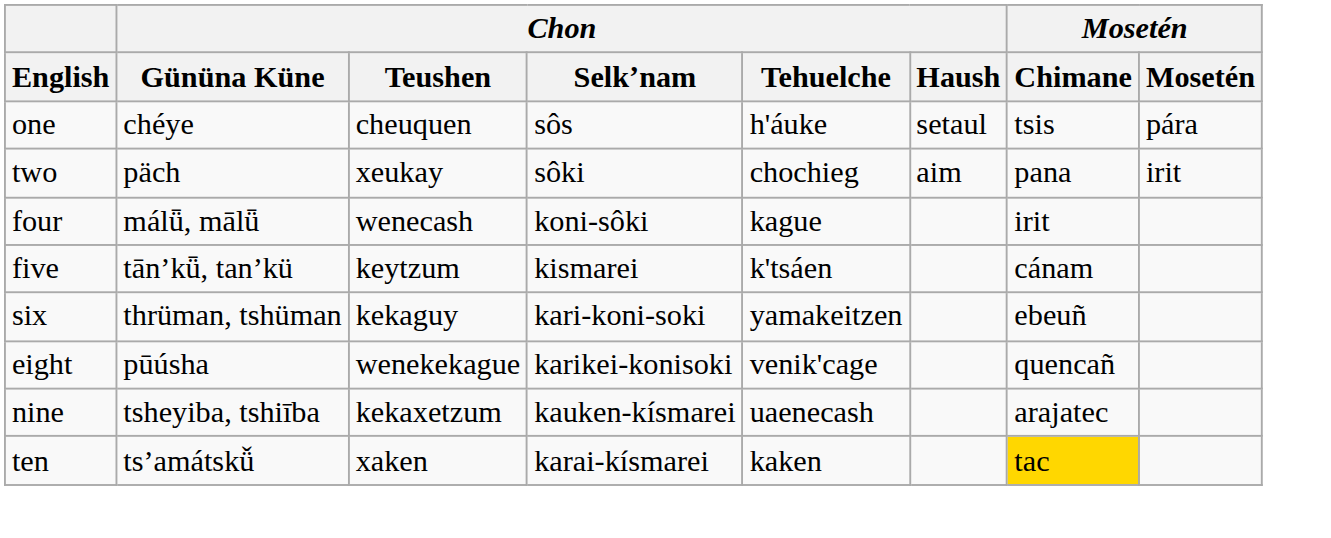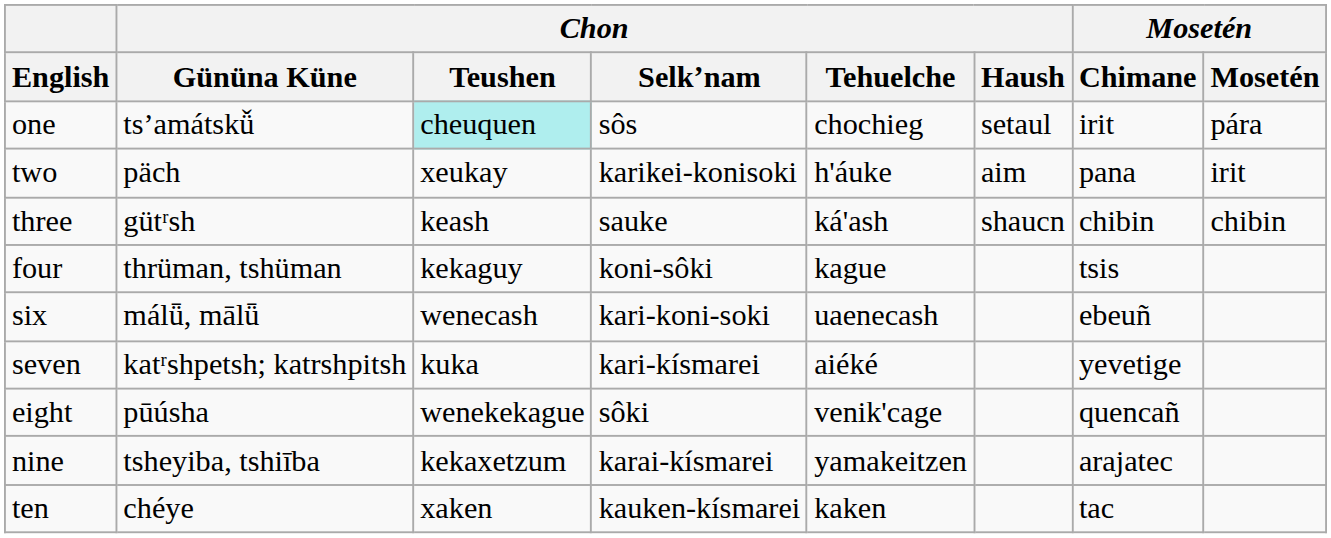one | Chon / Gününa Küne: chéye -> ts’amátskǚ
one | Chon / Teushen: no background -> paleturquoise background
one | Chon / Tehuelche: h'áuke -> chochieg
one | Mosetén / Chimane: tsis -> irit
two | Chon / Selkʼnam: sôki -> karikei-konisoki
two | Chon / Tehuelche: chochieg -> h'áuke
+ row: three | gütʳsh | keash | sauke | ká'ash | shaucn | chibin | chibin
four | Chon / Gününa Küne: málǖ, mālǖ -> thrüman, tshüman
four | Chon / Teushen: wenecash -> kekaguy
four | Mosetén / Chimane: irit -> tsis
- row: five | tān’kǖ, tan’kü | keytzum | kismarei | k'tsáen | cánam
six | Chon / Gününa Küne: thrüman, tshüman -> málǖ, mālǖ
six | Chon / Teushen: kekaguy -> wenecash
six | Chon / Tehuelche: yamakeitzen -> uaenecash
+ row: seven | katʳshpetsh; katrshpitsh | kuka | kari-kísmarei | aiéké | yevetige
eight | Chon / Selkʼnam: karikei-konisoki -> sôki
nine | Chon / Selkʼnam: kauken-kísmarei -> karai-kísmarei
nine | Chon / Tehuelche: uaenecash -> yamakeitzen
ten | Chon / Gününa Küne: ts’amátskǚ -> chéye
ten | Chon / Selkʼnam: karai-kísmarei -> kauken-kísmarei
ten | Mosetén / Chimane: gold background -> no background
